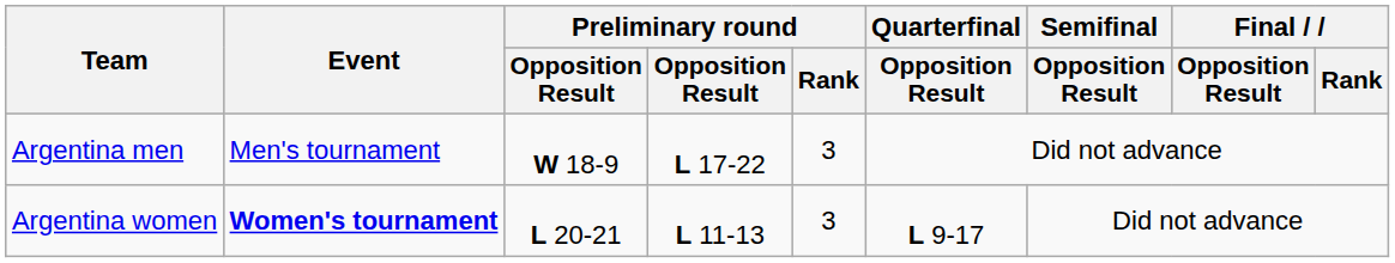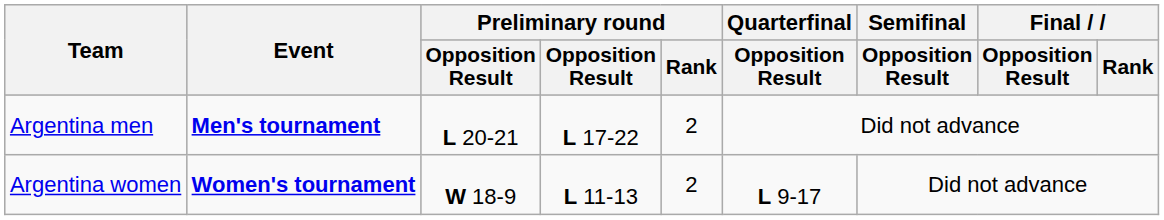Argentina men | Event: normal -> bold
Argentina men | column 3: W 18-9 -> L 20-21
Argentina men | Preliminary round / Rank: 3 -> 2
Argentina women | column 3: L 20-21 -> W 18-9
Argentina women | Preliminary round / Rank: 3 -> 2
